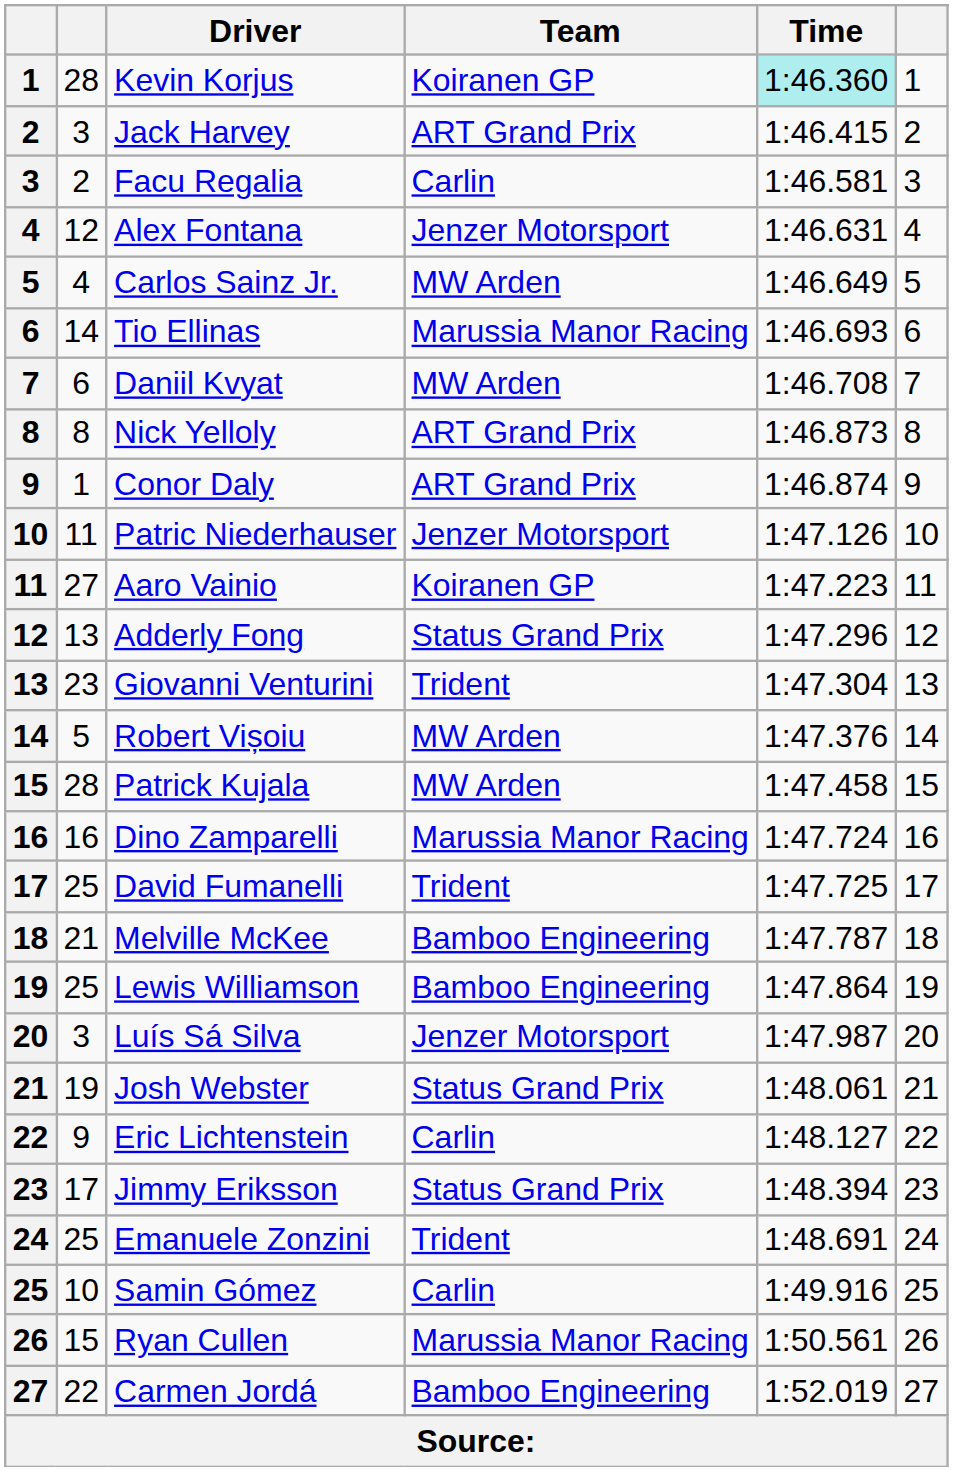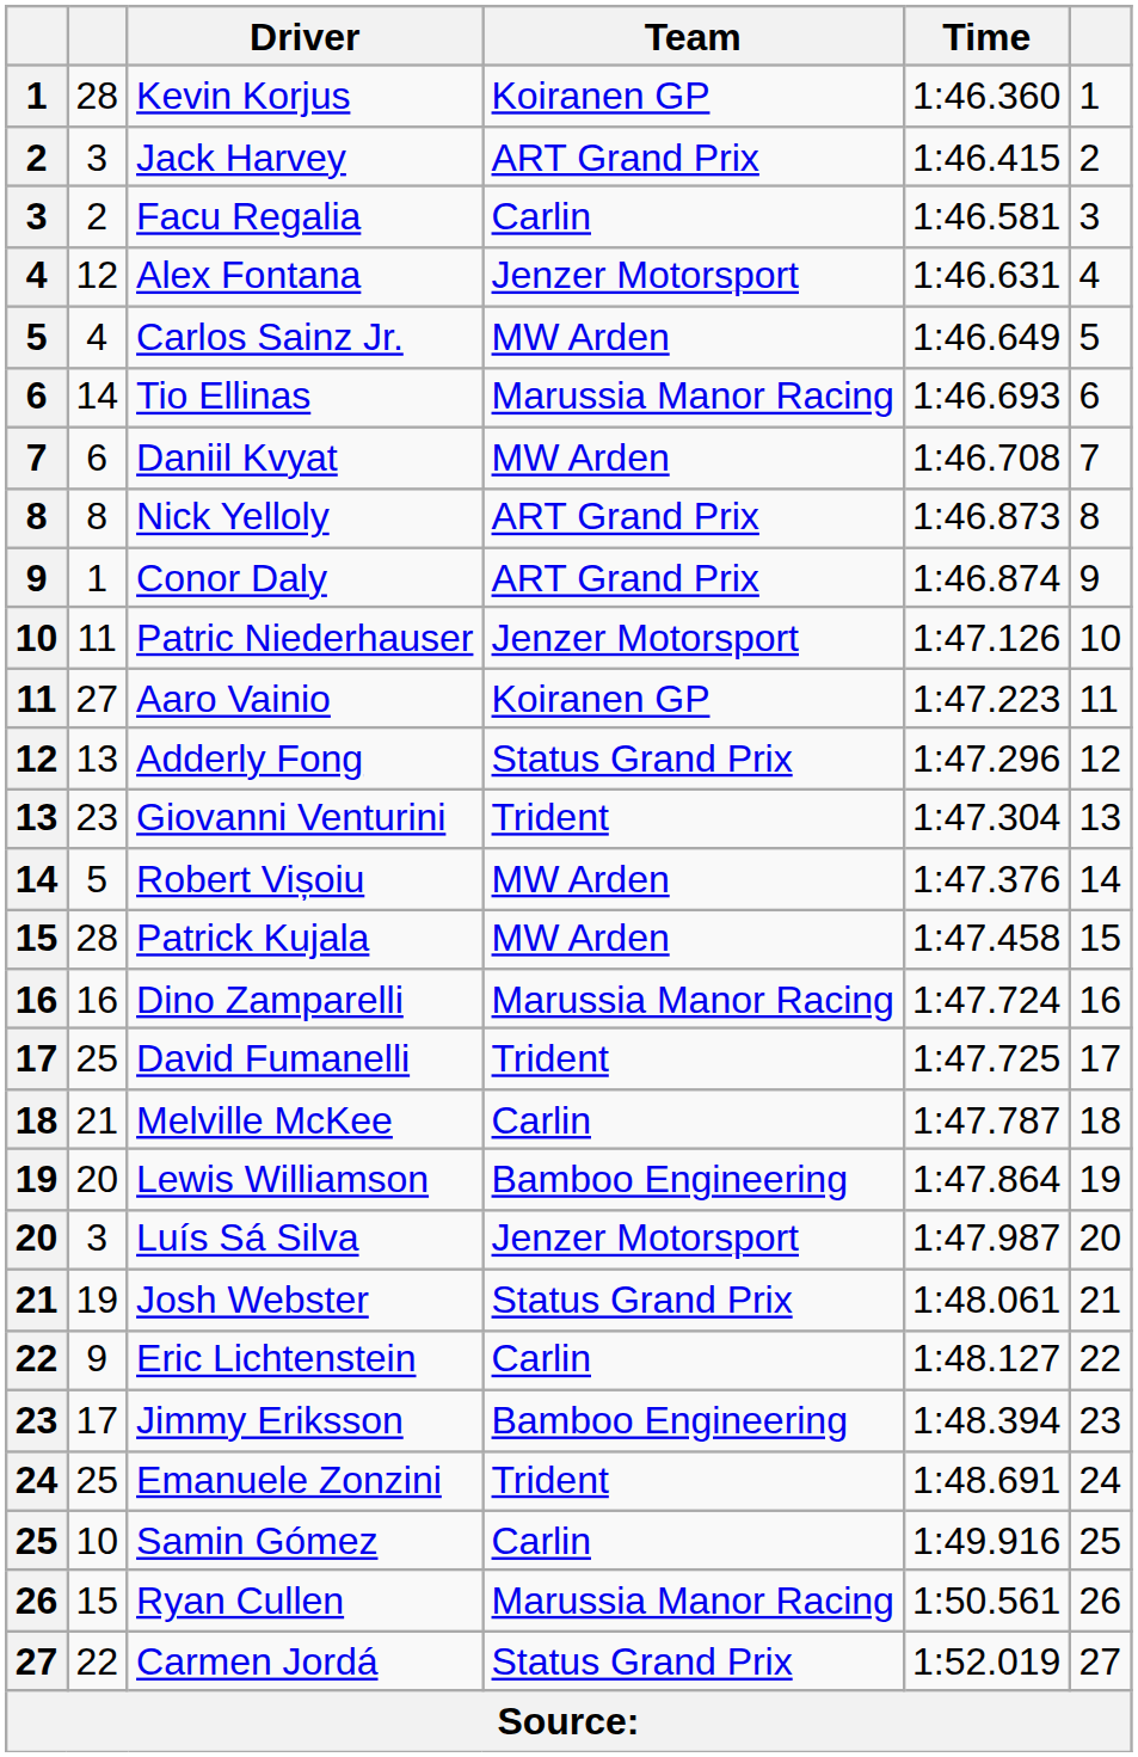Kevin Korjus | Time: paleturquoise background -> no background
Melville McKee | Team: Bamboo Engineering -> Carlin
Lewis Williamson | column 2: 25 -> 20
Jimmy Eriksson | Team: Status Grand Prix -> Bamboo Engineering
Carmen Jordá | Team: Bamboo Engineering -> Status Grand Prix
